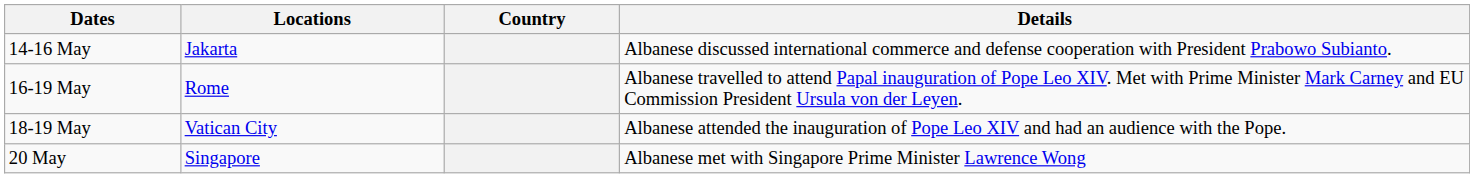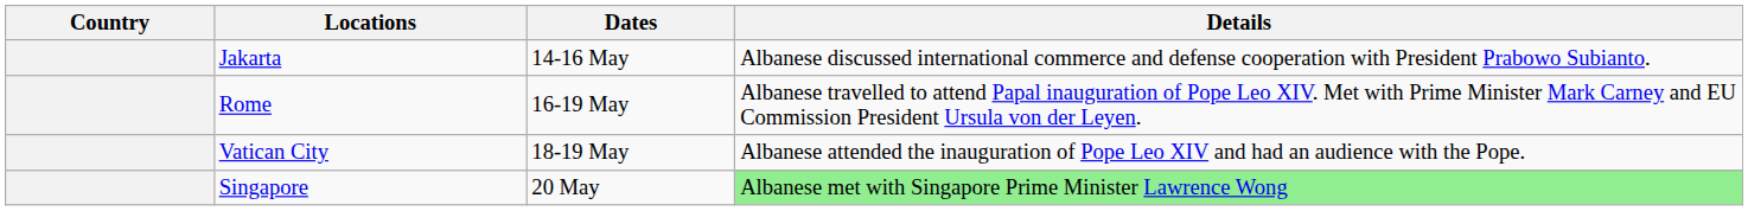columns swapped: Country <-> Dates
Singapore | Details: no background -> lightgreen background
